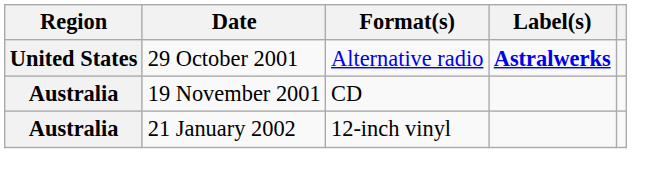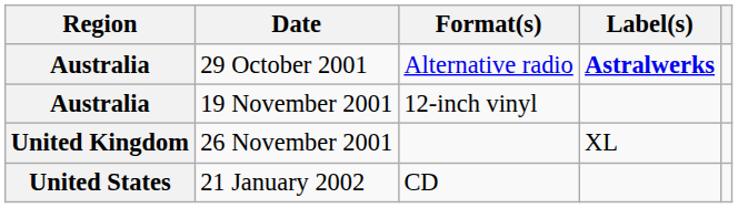29 October 2001 | Region: United States -> Australia
19 November 2001 | Format(s): CD -> 12-inch vinyl
+ row: United Kingdom | 26 November 2001 | XL
21 January 2002 | Region: Australia -> United States
21 January 2002 | Format(s): 12-inch vinyl -> CD
